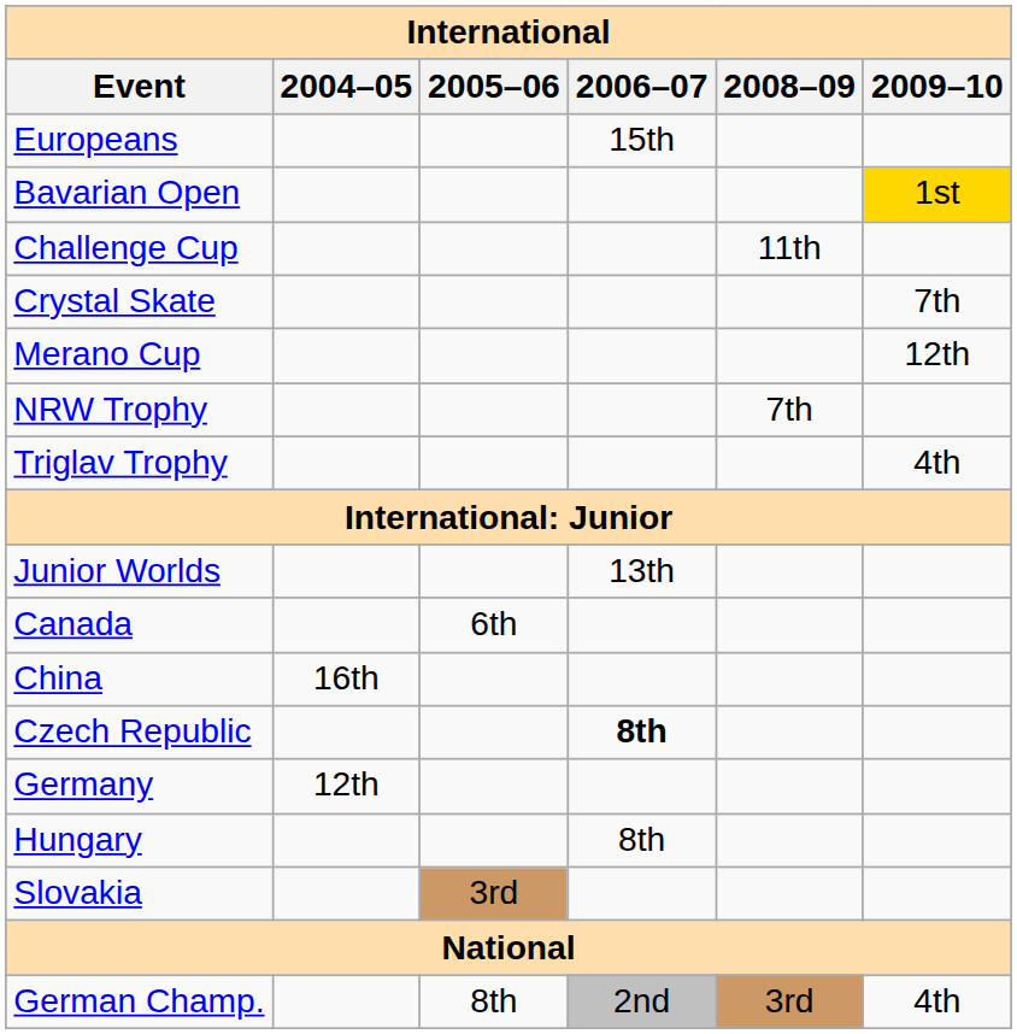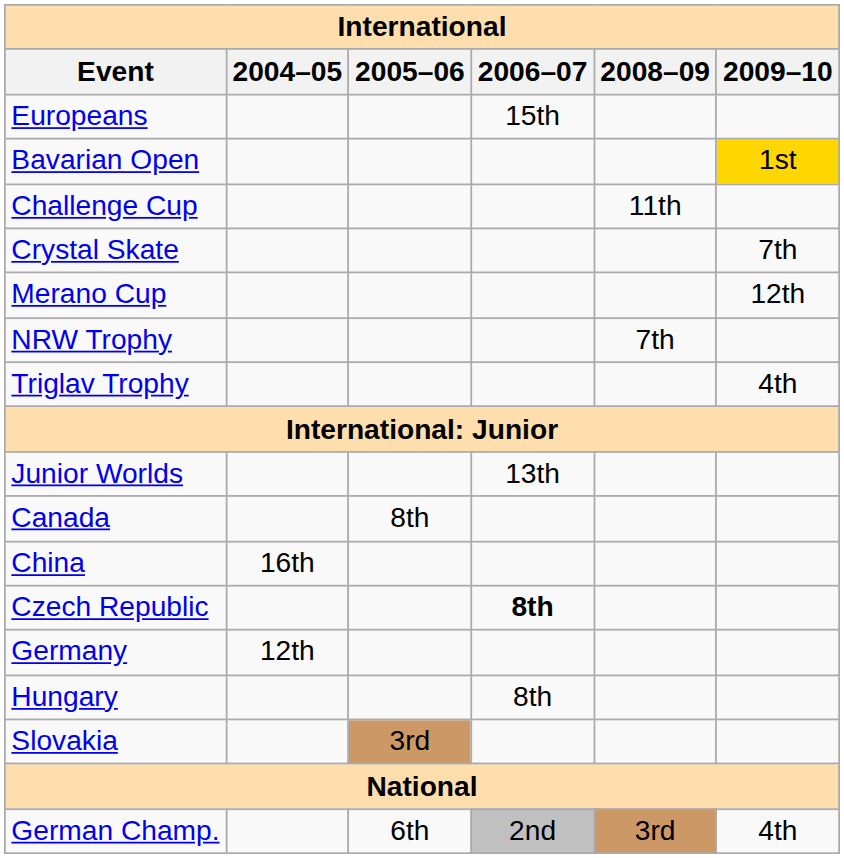Canada | 2005–06: 6th -> 8th
German Champ. | 2005–06: 8th -> 6th
